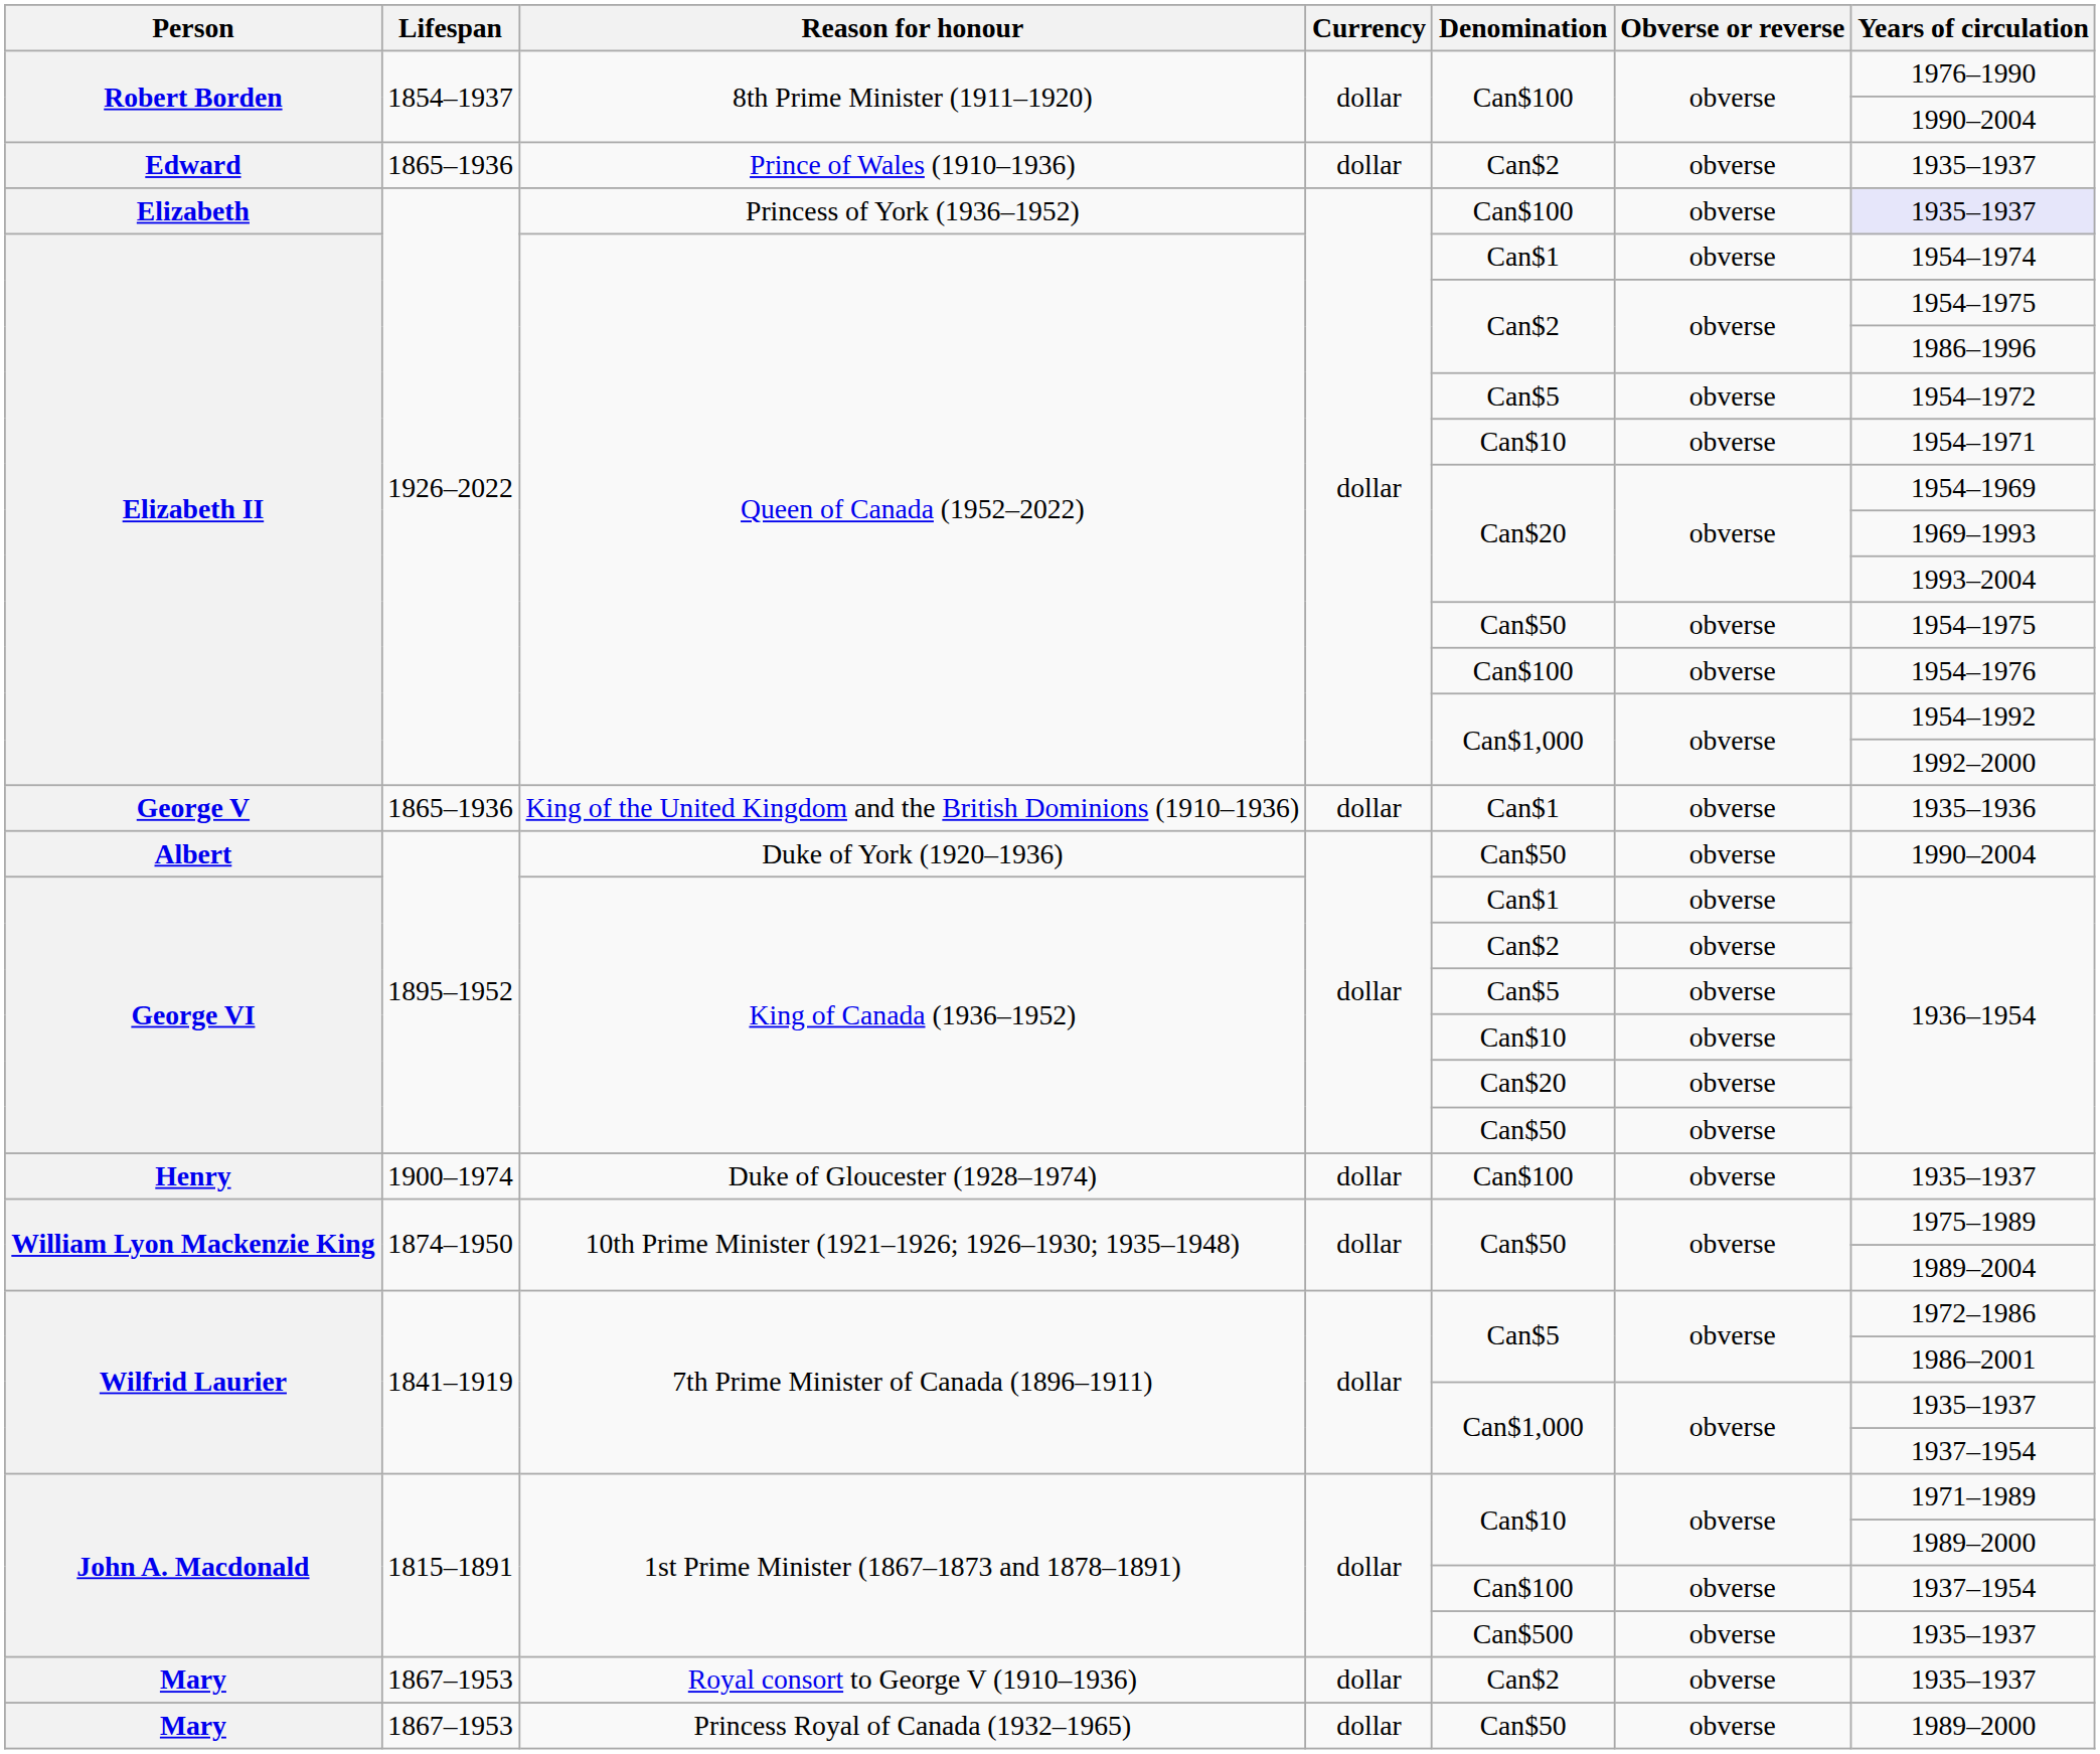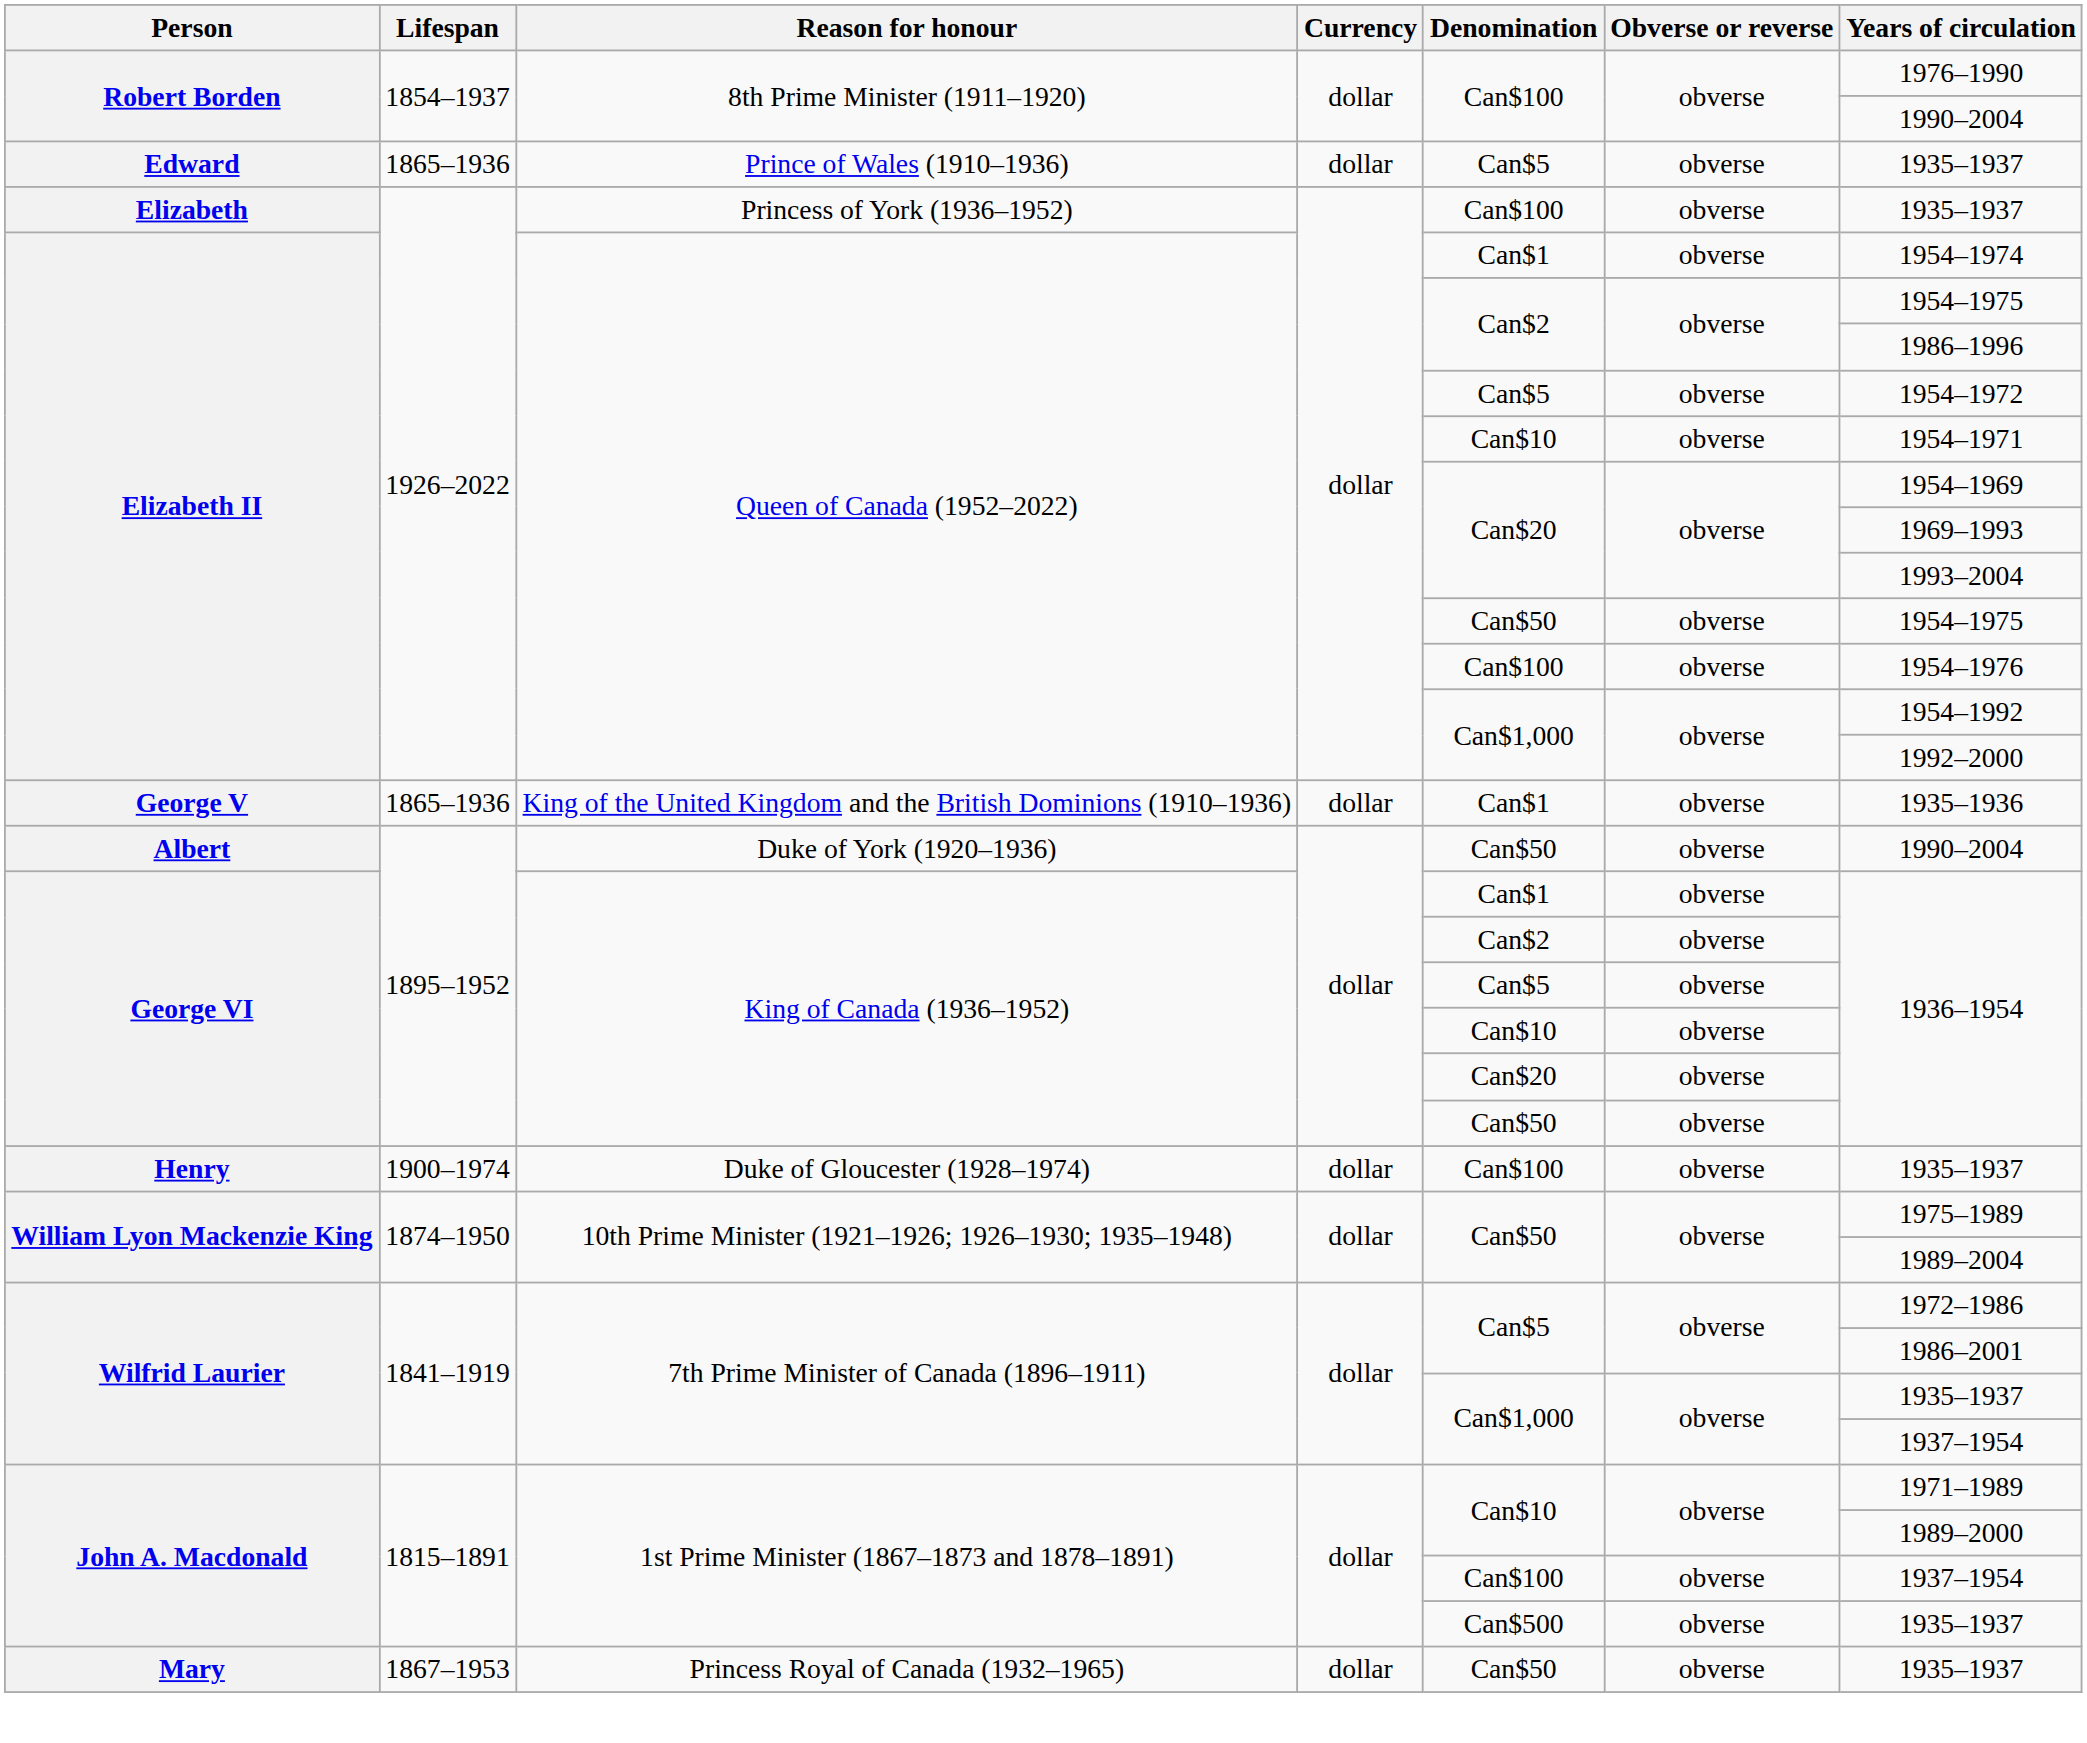Prince of Wales (1910–1936) | Denomination: Can$2 -> Can$5
Princess of York (1936–1952) | Years of circulation: lavender background -> no background
- row: Mary | 1867–1953 | Royal consort to George V (1910–1936) | dollar | Can$2 | obverse | 1935–1937
Princess Royal of Canada (1932–1965) | Years of circulation: 1989–2000 -> 1935–1937
